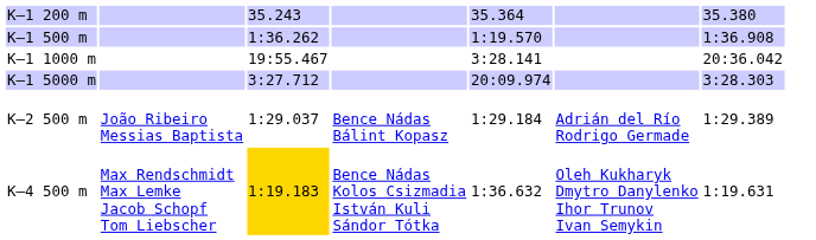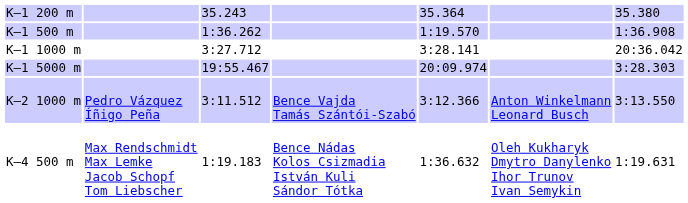K–1 1000 m | column 3: 19:55.467 -> 3:27.712
K–1 5000 m | column 3: 3:27.712 -> 19:55.467
- row: K–2 500 m | João Ribeiro Messias Baptista | 1:29.037 | Bence Nádas Bálint Kopasz | 1:29.184 | Adrián del Río Rodrigo Germade | 1:29.389
+ row: K–2 1000 m | Pedro Vázquez Íñigo Peña | 3:11.512 | Bence Vajda Tamás Szántói-Szabó | 3:12.366 | Anton Winkelmann Leonard Busch | 3:13.550
K–4 500 m | column 3: gold background -> no background
